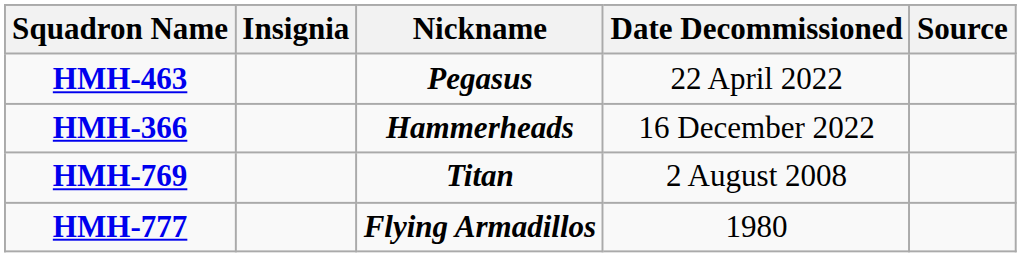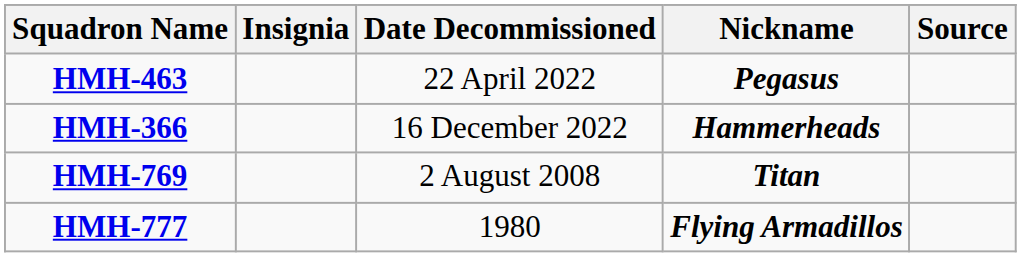columns swapped: Nickname <-> Date Decommissioned
